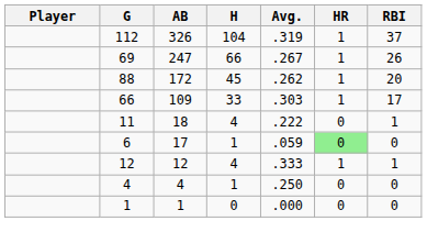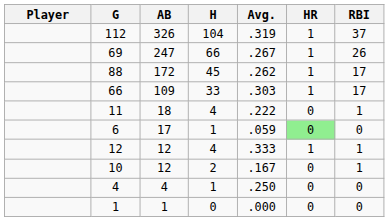88 | RBI: 20 -> 17
+ row: 10 | 12 | 2 | .167 | 0 | 1
